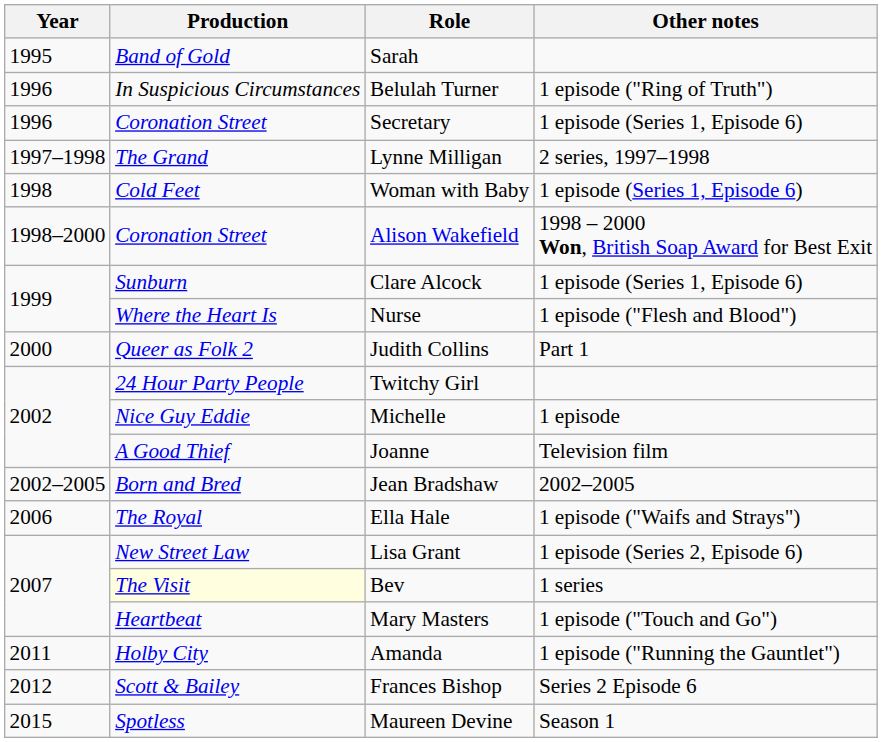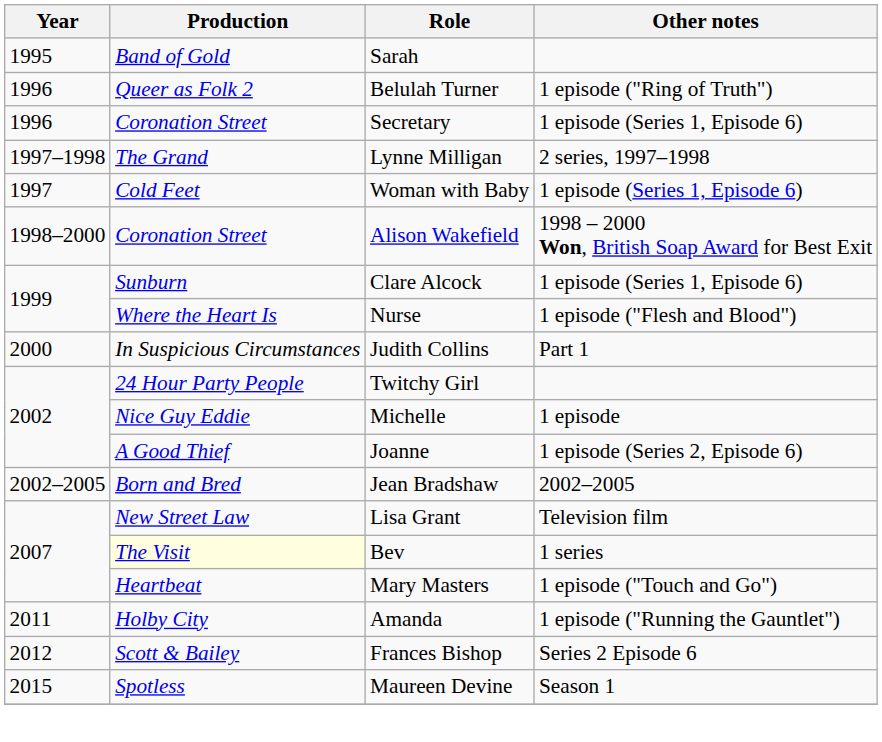Belulah Turner | Production: In Suspicious Circumstances -> Queer as Folk 2
Woman with Baby | Year: 1998 -> 1997
Judith Collins | Production: Queer as Folk 2 -> In Suspicious Circumstances
Joanne | Other notes: Television film -> 1 episode (Series 2, Episode 6)
- row: 2006 | The Royal | Ella Hale | 1 episode ("Waifs and Strays")
Lisa Grant | Other notes: 1 episode (Series 2, Episode 6) -> Television film
